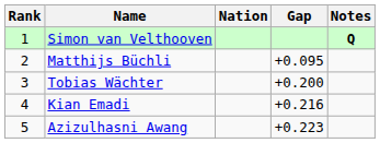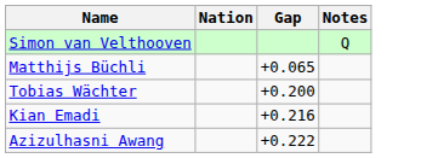- column: Rank | 1 | 2 | 3 | 4 | 5
Simon van Velthooven | Notes: bold -> normal
Matthijs Büchli | Gap: +0.095 -> +0.065
Azizulhasni Awang | Gap: +0.223 -> +0.222
